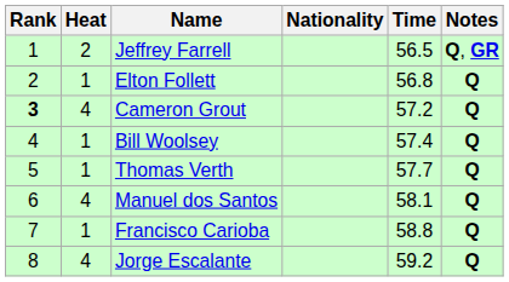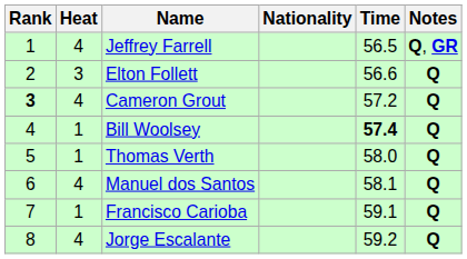Jeffrey Farrell | Heat: 2 -> 4
Elton Follett | Heat: 1 -> 3
Elton Follett | Time: 56.8 -> 56.6
Bill Woolsey | Time: normal -> bold
Thomas Verth | Time: 57.7 -> 58.0
Francisco Carioba | Time: 58.8 -> 59.1
